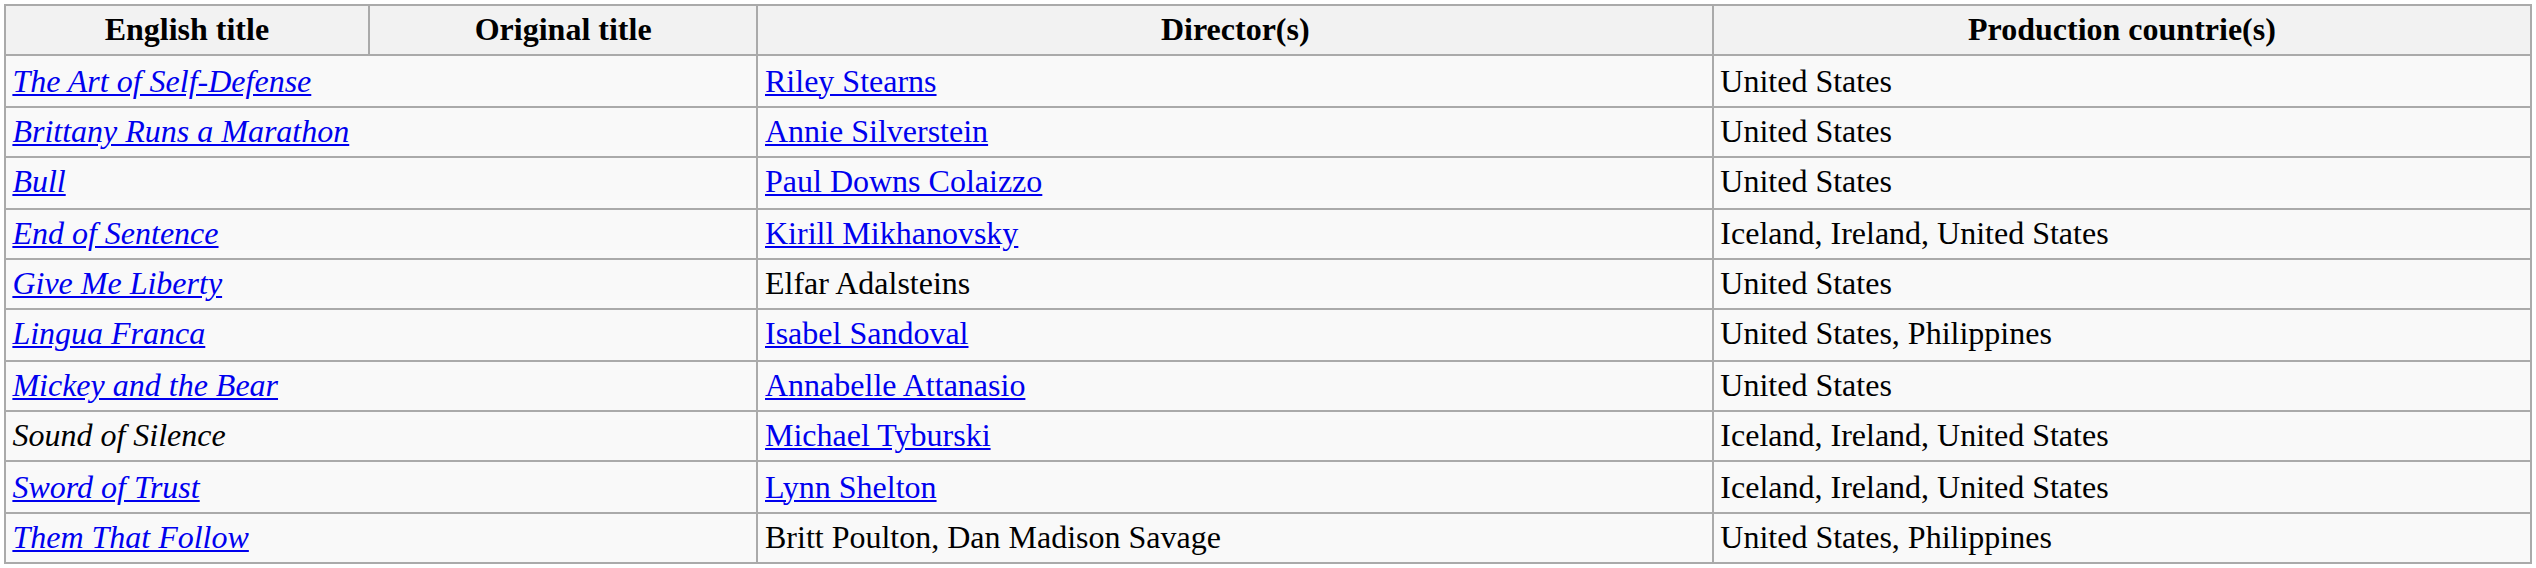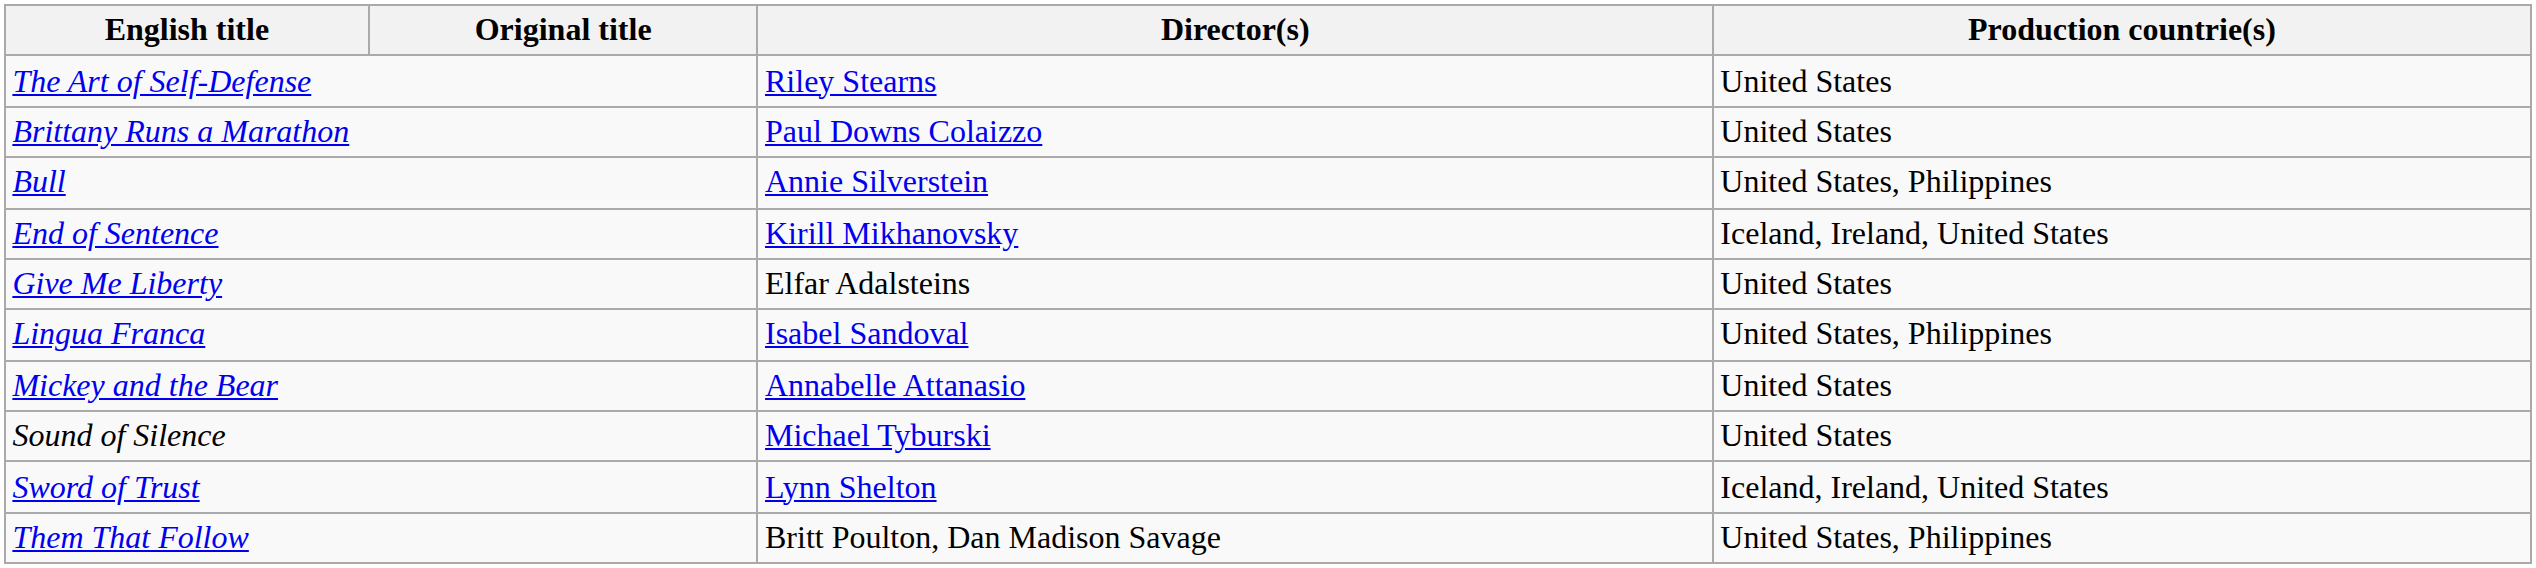Brittany Runs a Marathon | Director(s): Annie Silverstein -> Paul Downs Colaizzo
Bull | Director(s): Paul Downs Colaizzo -> Annie Silverstein
Bull | Production countrie(s): United States -> United States, Philippines
Sound of Silence | Production countrie(s): Iceland, Ireland, United States -> United States
